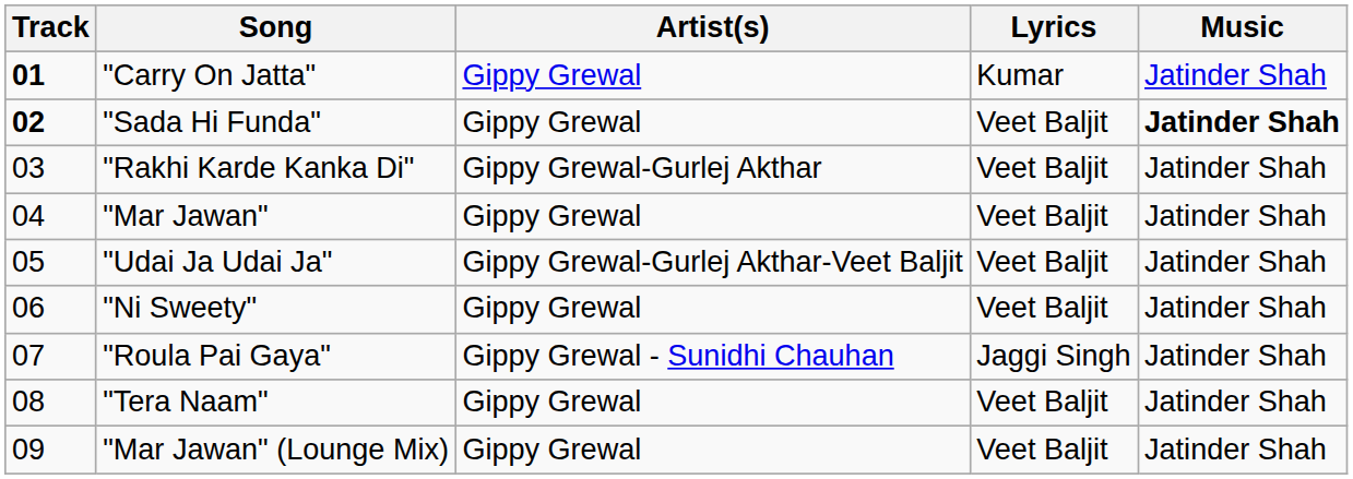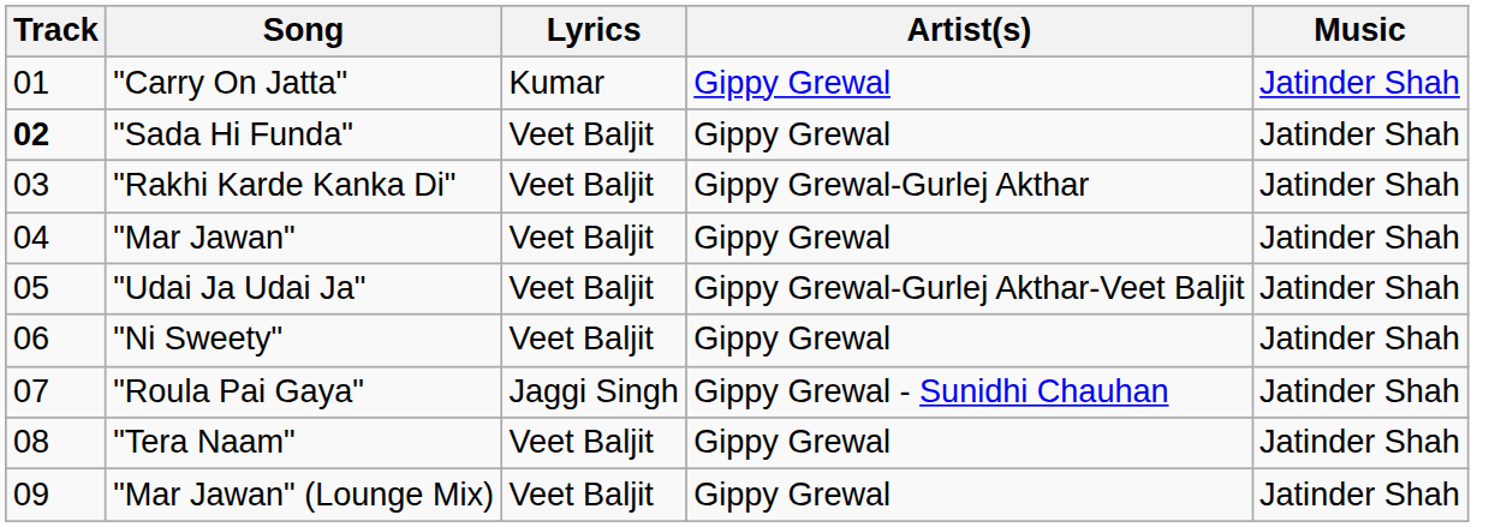columns swapped: Artist(s) <-> Lyrics
"Carry On Jatta" | Track: bold -> normal
"Sada Hi Funda" | Music: bold -> normal
